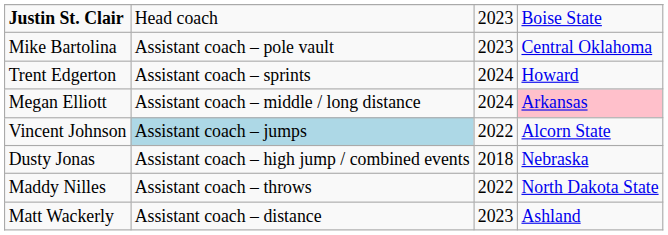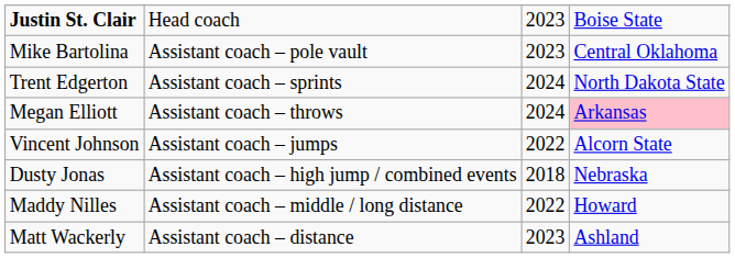Trent Edgerton | column 4: Howard -> North Dakota State
Megan Elliott | column 2: Assistant coach – middle / long distance -> Assistant coach – throws
Vincent Johnson | column 2: lightblue background -> no background
Maddy Nilles | column 2: Assistant coach – throws -> Assistant coach – middle / long distance
Maddy Nilles | column 4: North Dakota State -> Howard
